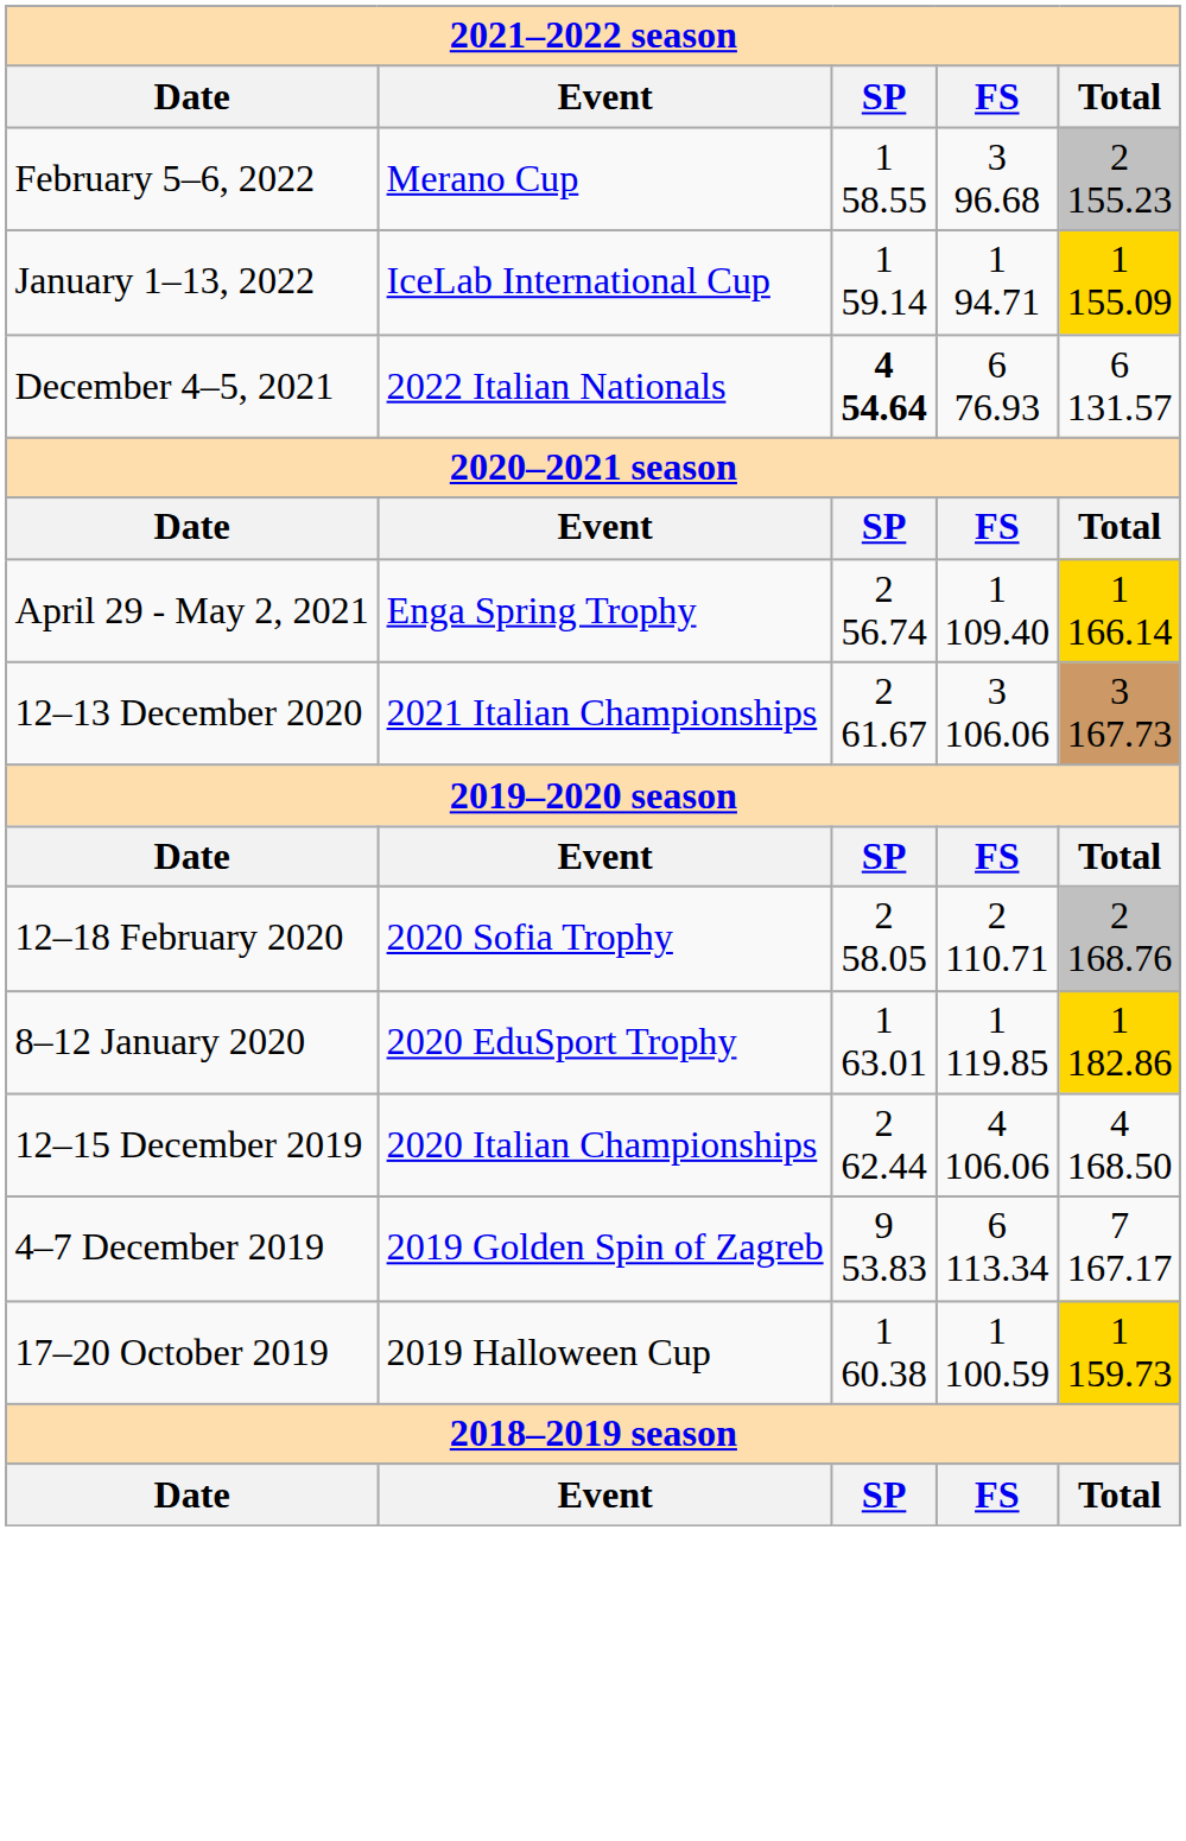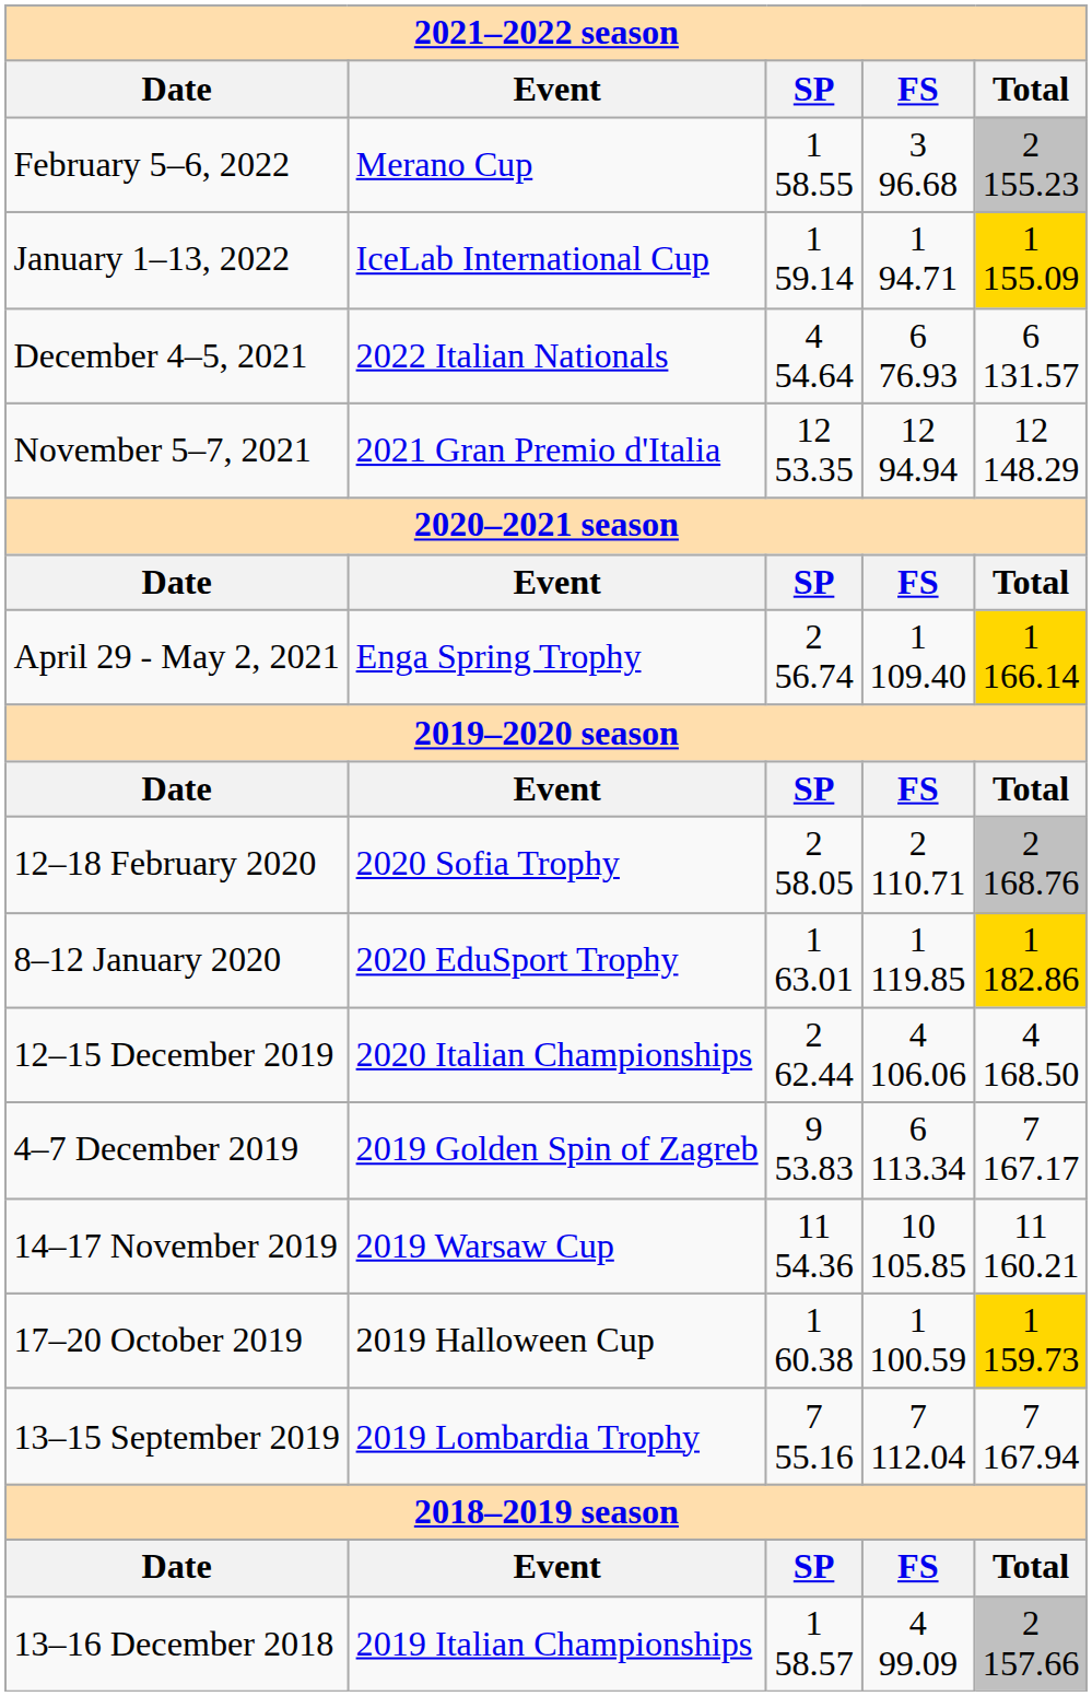December 4–5, 2021 | column 3: bold -> normal
+ row: November 5–7, 2021 | 2021 Gran Premio d'Italia | 12 53.35 | 12 94.94 | 12 148.29
- row: 12–13 December 2020 | 2021 Italian Championships | 2 61.67 | 3 106.06 | 3 167.73
+ row: 14–17 November 2019 | 2019 Warsaw Cup | 11 54.36 | 10 105.85 | 11 160.21
+ row: 13–15 September 2019 | 2019 Lombardia Trophy | 7 55.16 | 7 112.04 | 7 167.94
+ row: 13–16 December 2018 | 2019 Italian Championships | 1 58.57 | 4 99.09 | 2 157.66
